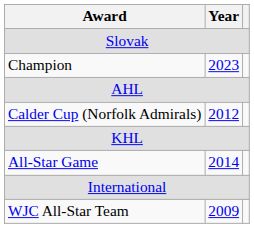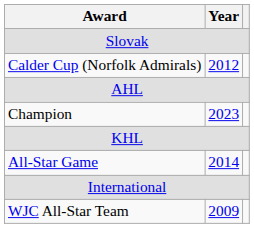rows swapped: Champion <-> Calder Cup (Norfolk Admirals)
